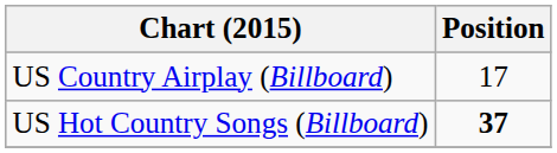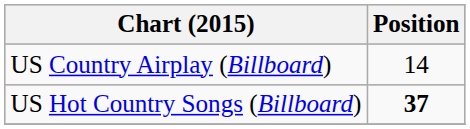US Country Airplay (Billboard) | Position: 17 -> 14
